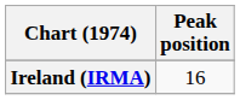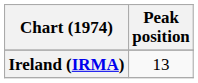Ireland (IRMA) | Peak position: 16 -> 13
